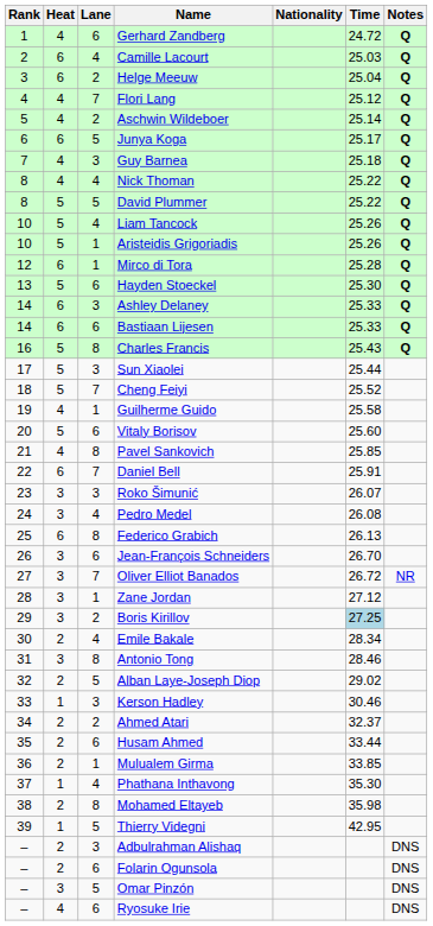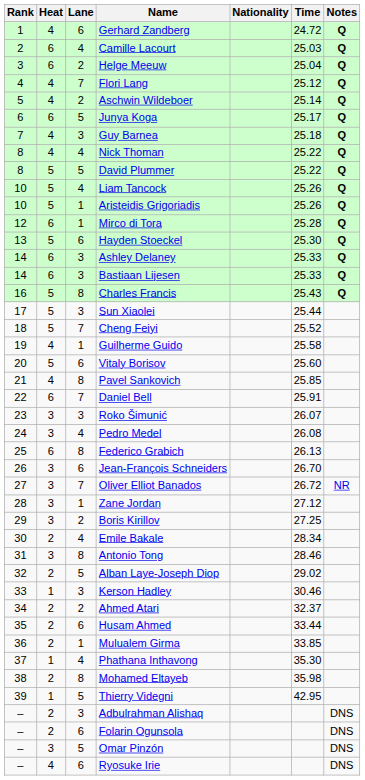Bastiaan Lijesen | Lane: 6 -> 3
Boris Kirillov | Time: lightblue background -> no background
